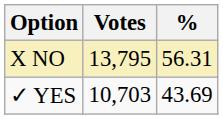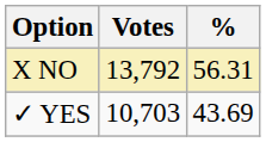X NO | Votes: 13,795 -> 13,792
